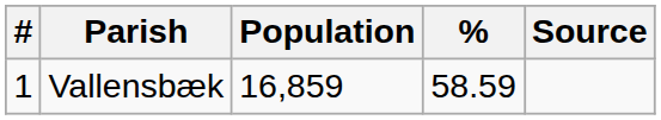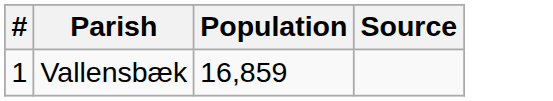- column: % | 58.59
